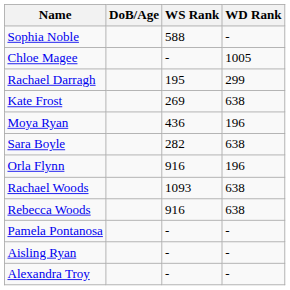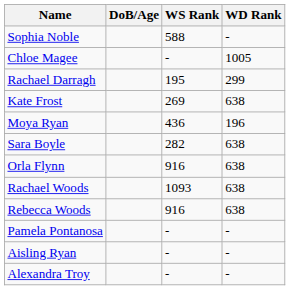Orla Flynn | WD Rank: 196 -> 638
